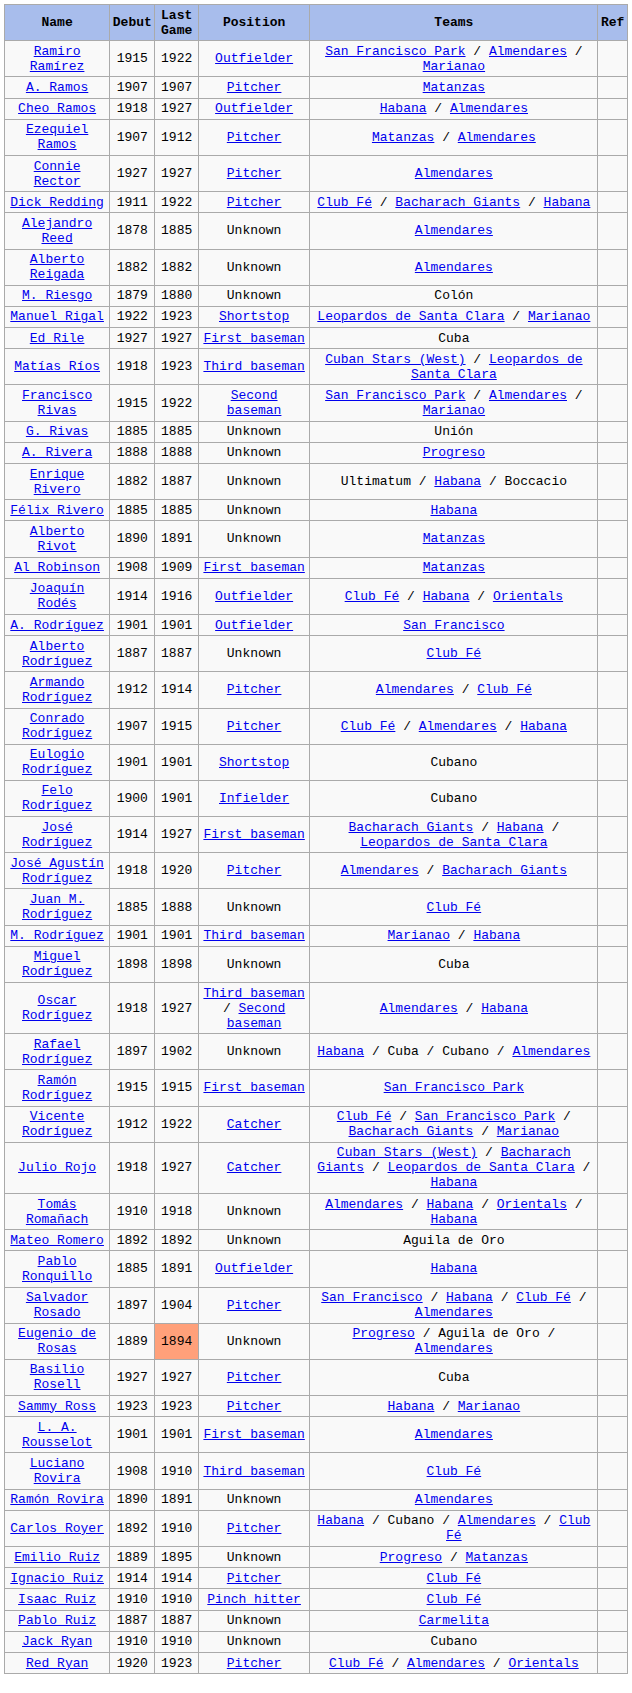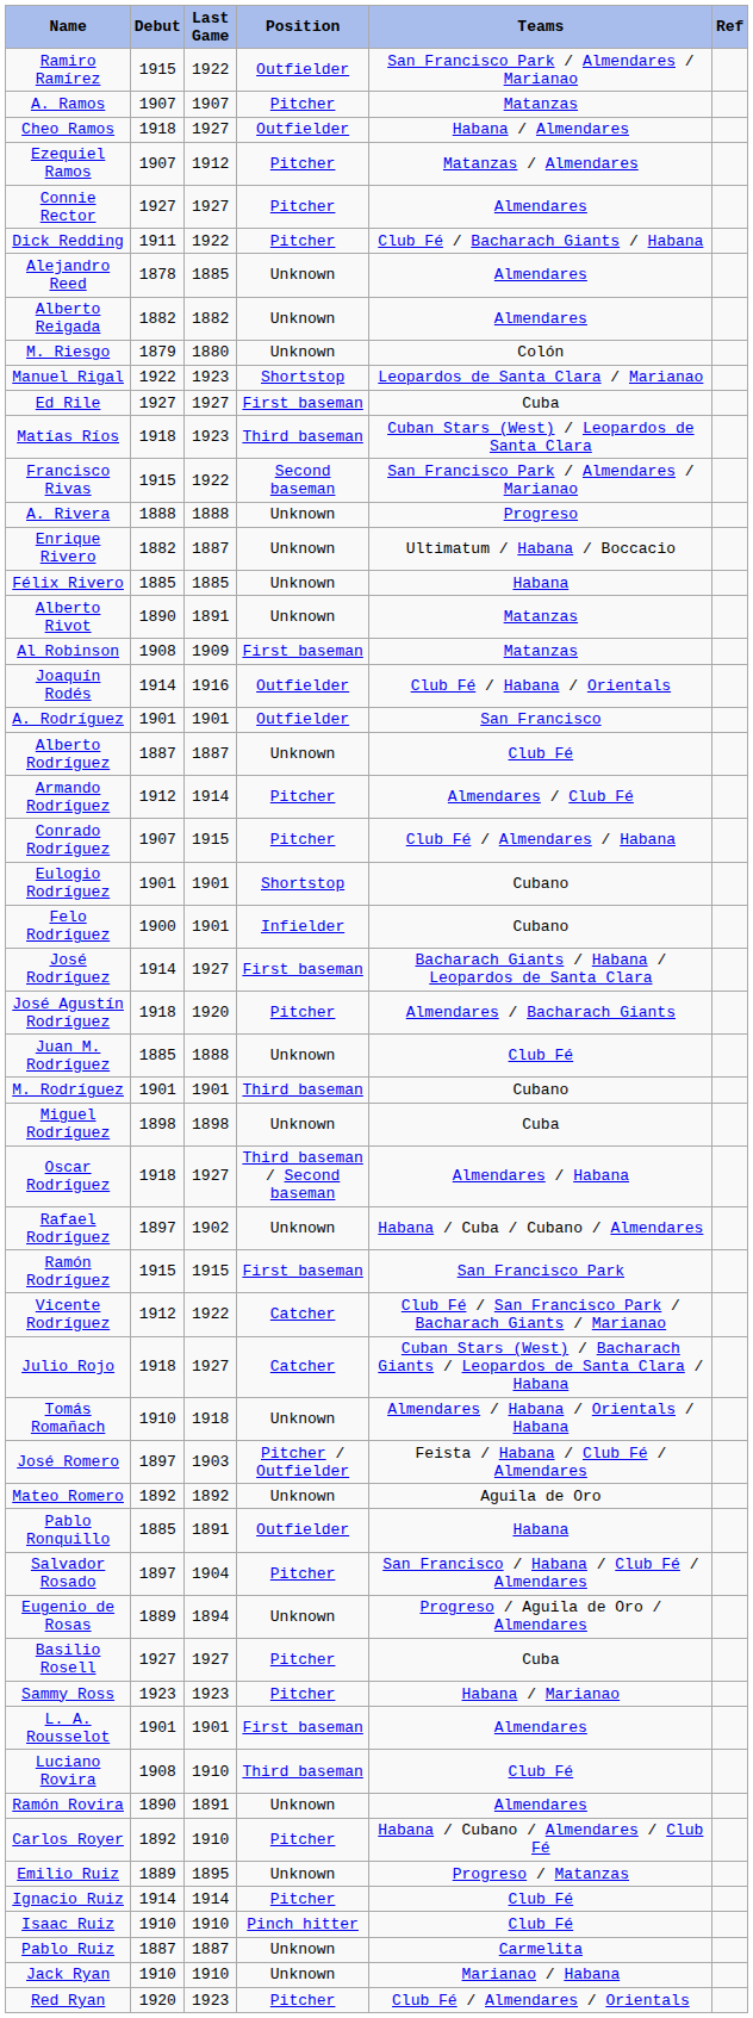- row: G. Rivas | 1885 | 1885 | Unknown | Unión
M. Rodríguez | Teams: Marianao / Habana -> Cubano
+ row: José Romero | 1897 | 1903 | Pitcher / Outfielder | Feista / Habana / Club Fé / Almendares
Eugenio de Rosas | Last Game: lightsalmon background -> no background
Jack Ryan | Teams: Cubano -> Marianao / Habana
